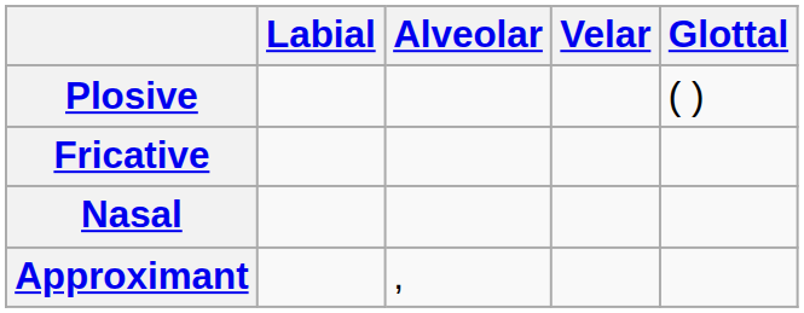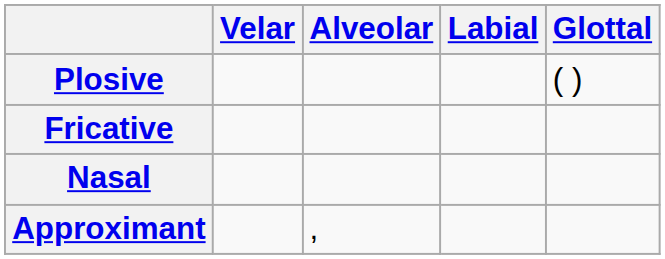columns swapped: Labial <-> Velar
